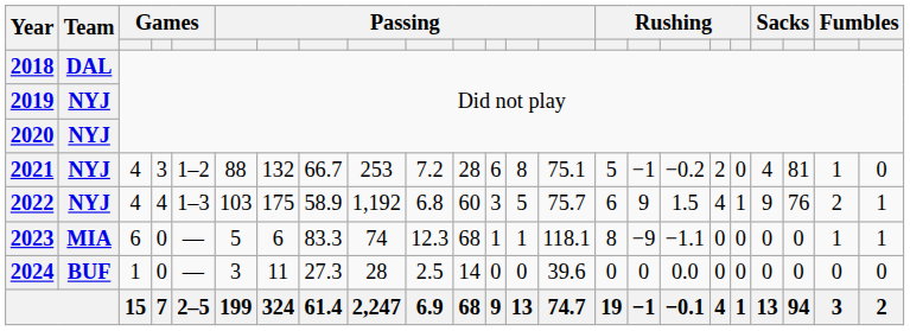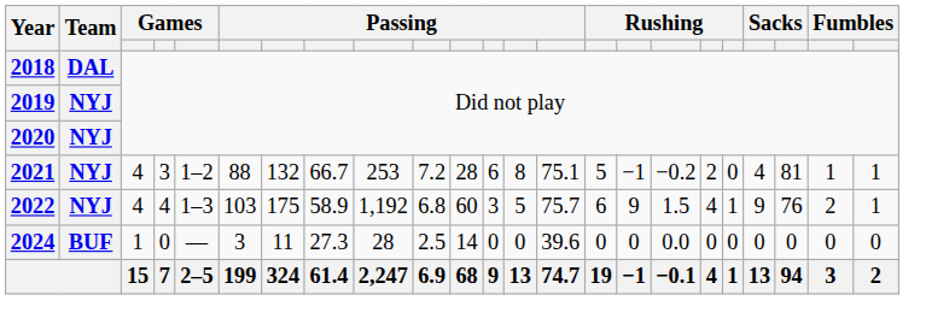2021 | column 23: 0 -> 1
- row: 2023 | MIA | 6 | 0 | — | 5 | 6 | 83.3 | 74 | 12.3 | 68 | 1 | 1 | 118.1 | 8 | −9 | −1.1 | 0 | 0 | 0 | 0 | 1 | 1
